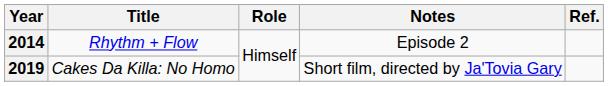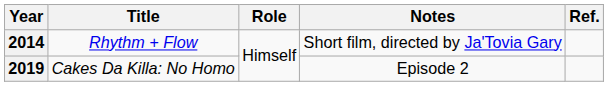2014 | Notes: Episode 2 -> Short film, directed by Ja'Tovia Gary
2019 | Notes: Short film, directed by Ja'Tovia Gary -> Episode 2
